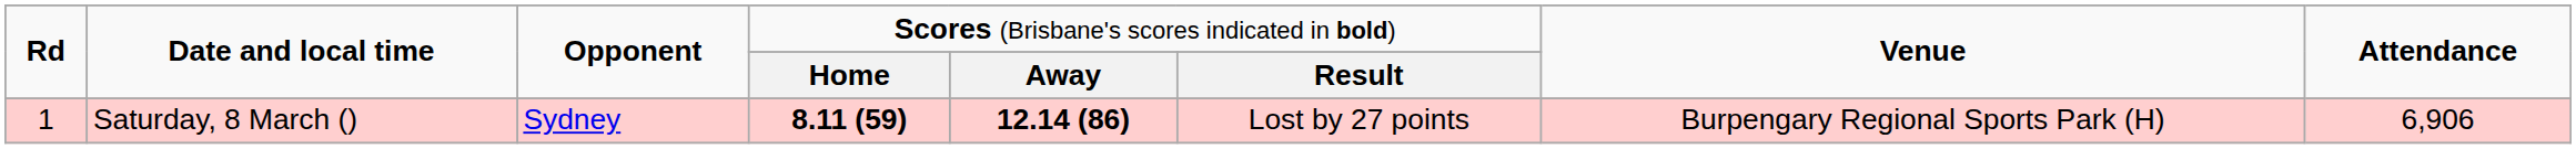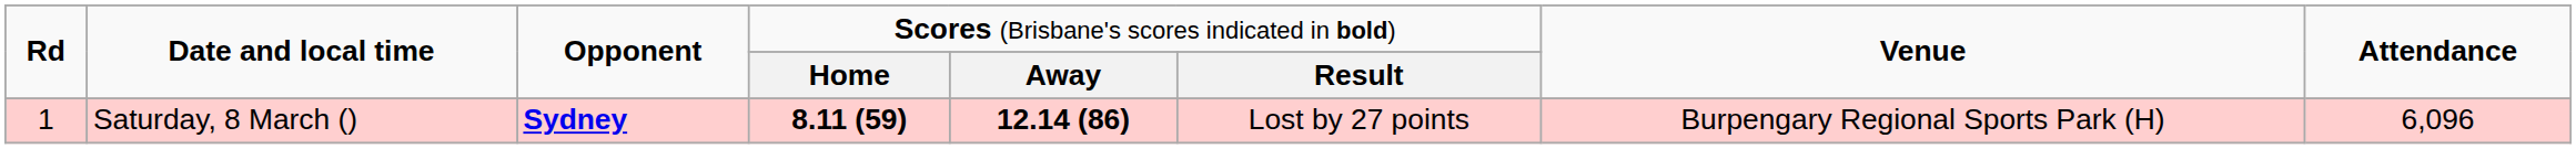Saturday, 8 March () | column 3: normal -> bold
Saturday, 8 March () | column 8: 6,906 -> 6,096
